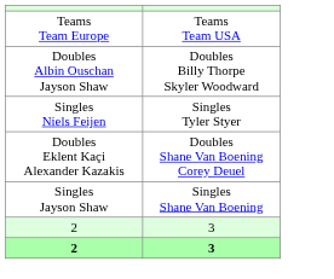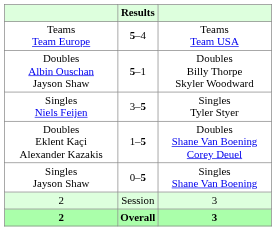+ column: Results | 5–4 | 5–1 | 3–5 | 1–5 | 0–5 | Session | Overall
